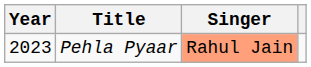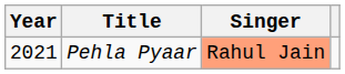Pehla Pyaar | Year: 2023 -> 2021
